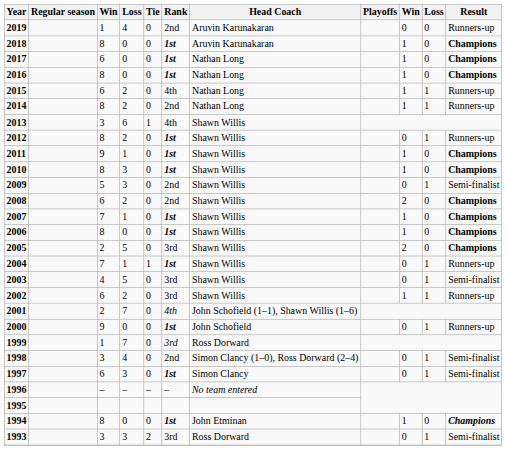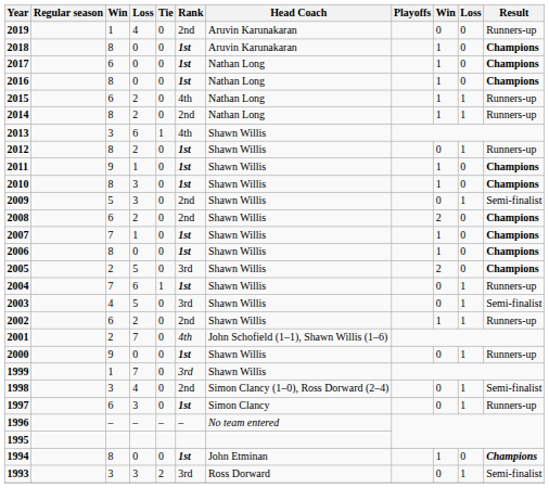2004 | column 4: 1 -> 6
2002 | Rank: 3rd -> 2nd
2000 | Head Coach: John Schofield -> Shawn Willis
1999 | Head Coach: Ross Dorward -> Shawn Willis
1997 | Result: Semi-finalist -> Runners-up
